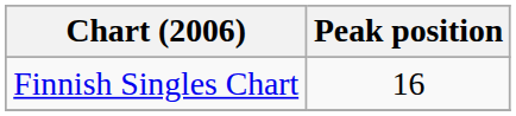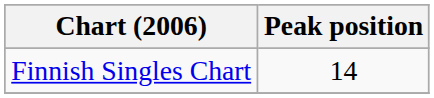Finnish Singles Chart | Peak position: 16 -> 14
